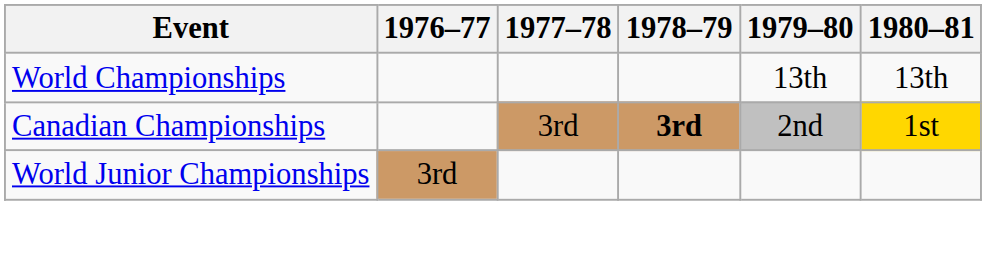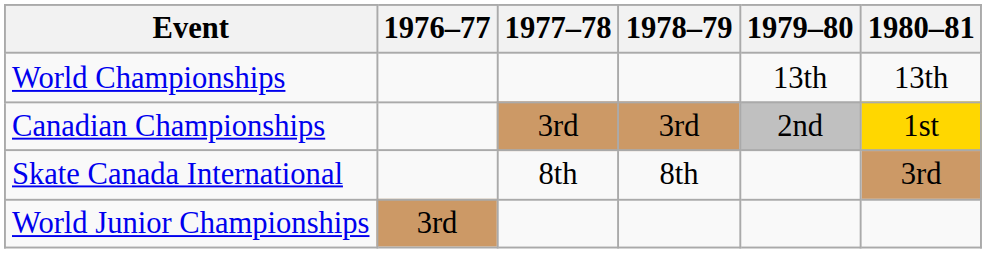Canadian Championships | 1978–79: bold -> normal
+ row: Skate Canada International | 8th | 8th | 3rd
